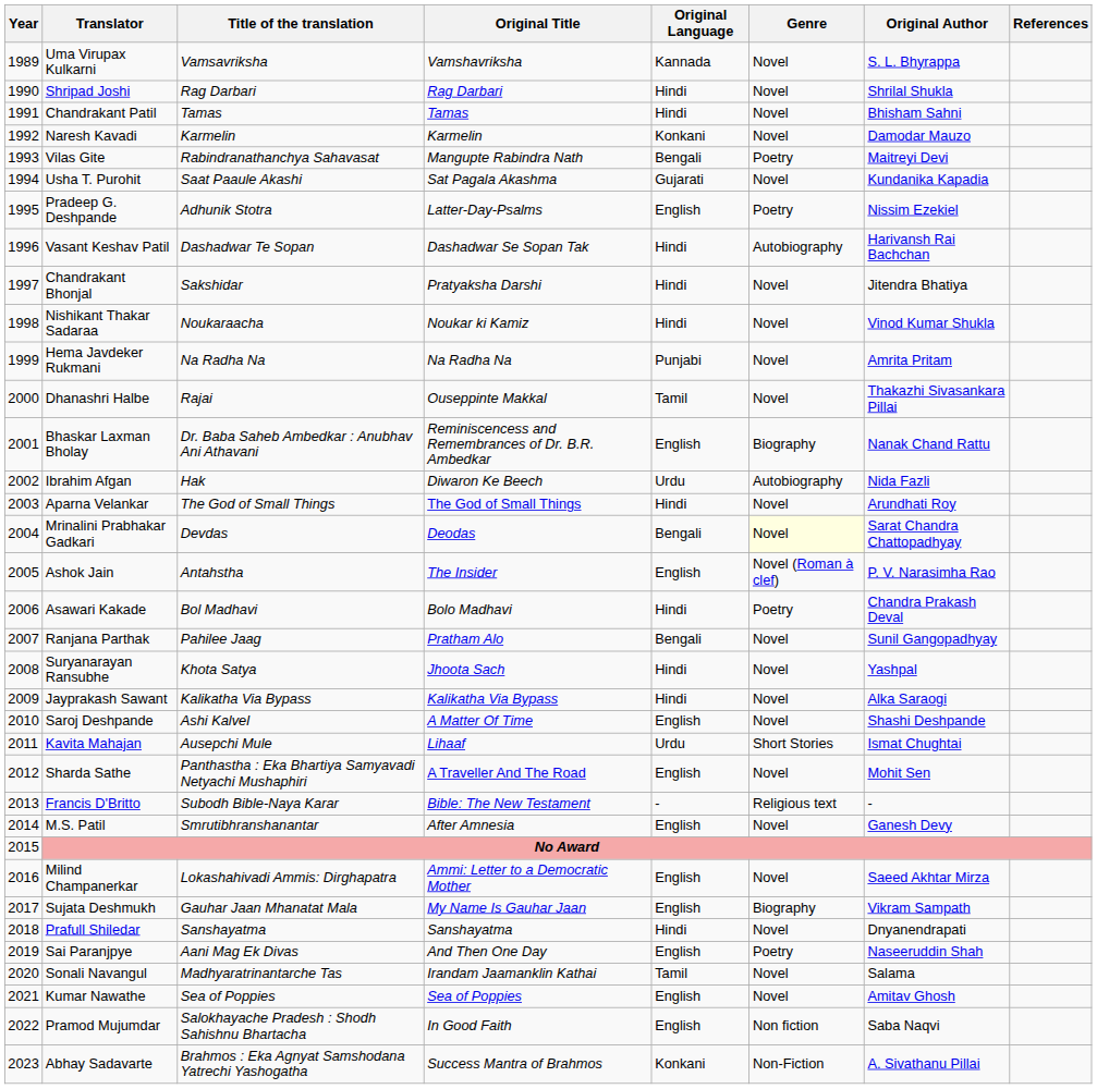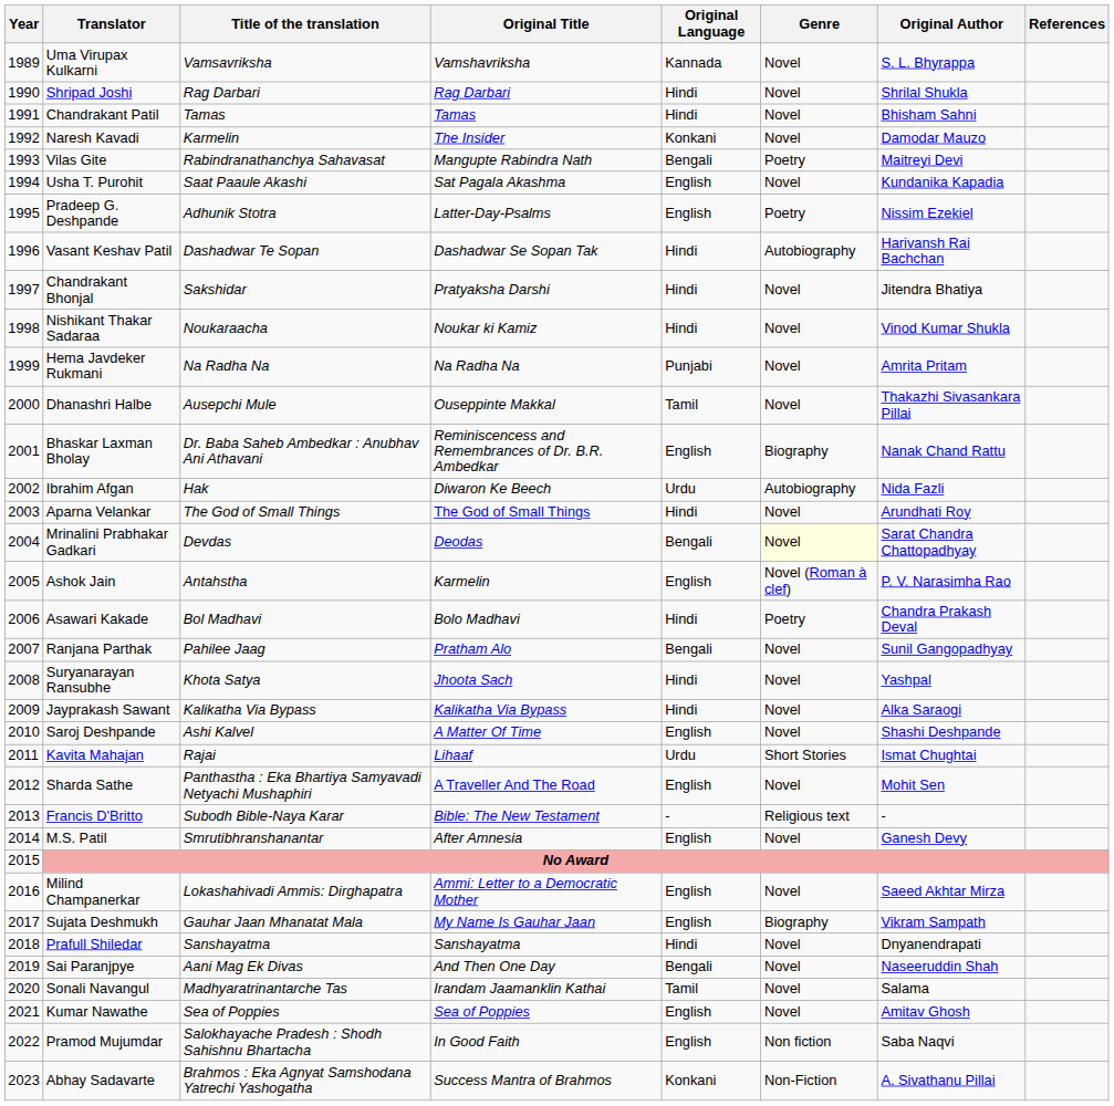Naresh Kavadi | Original Title: Karmelin -> The Insider
Usha T. Purohit | Original Language: Gujarati -> English
Dhanashri Halbe | Title of the translation: Rajai -> Ausepchi Mule
Ashok Jain | Original Title: The Insider -> Karmelin
Kavita Mahajan | Title of the translation: Ausepchi Mule -> Rajai
Sai Paranjpye | Original Language: English -> Bengali
Sai Paranjpye | Genre: Poetry -> Novel
